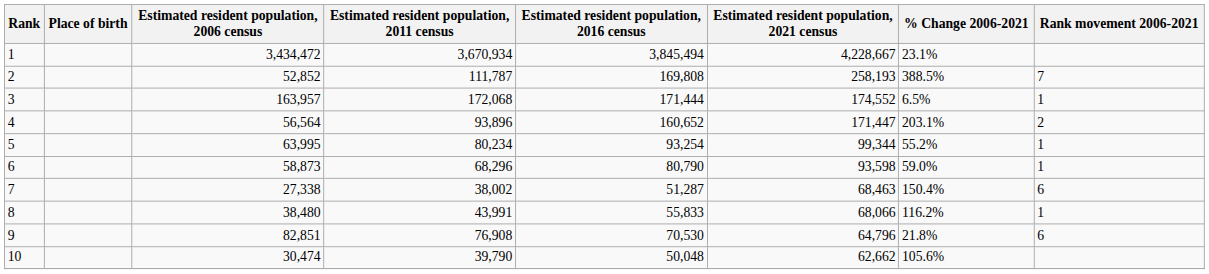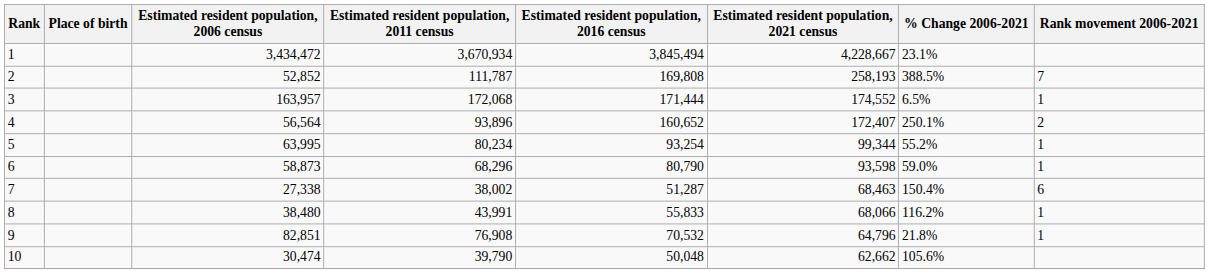4 | Estimated resident population, 2021 census: 171,447 -> 172,407
4 | % Change 2006-2021: 203.1% -> 250.1%
9 | Estimated resident population, 2016 census: 70,530 -> 70,532
9 | Rank movement 2006-2021: 6 -> 1
